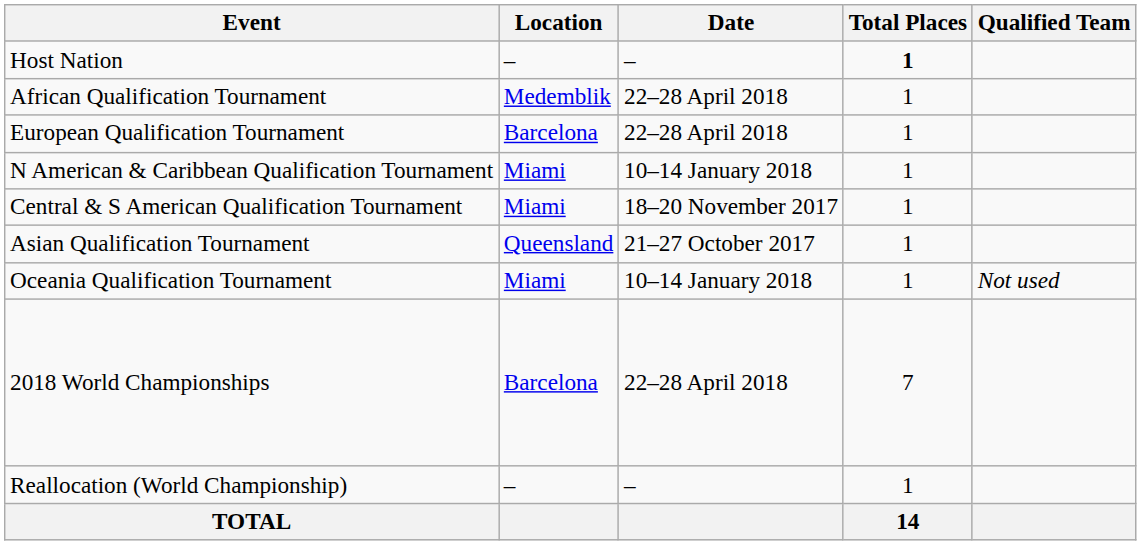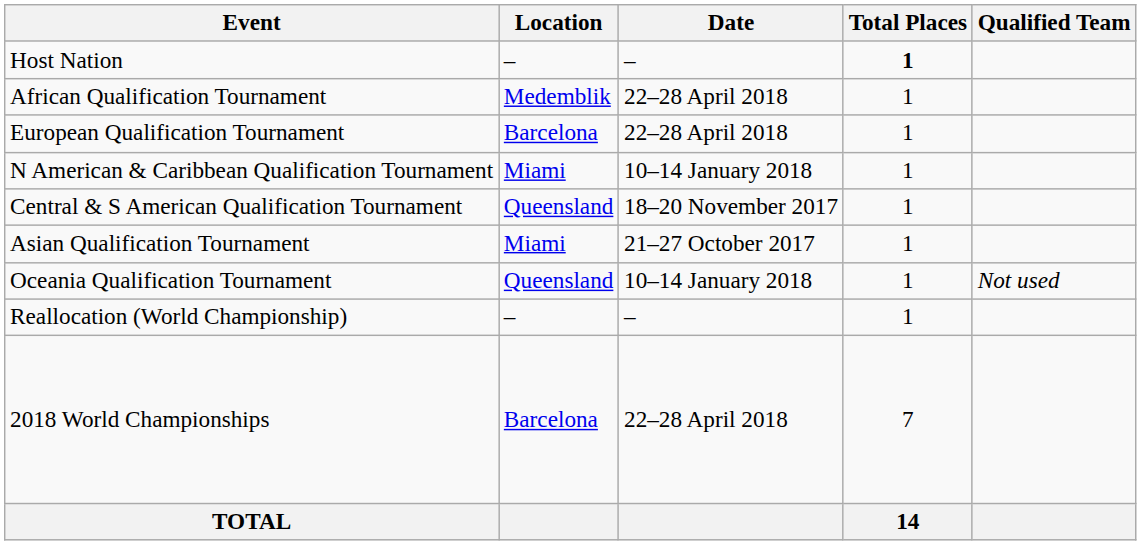Central & S American Qualification Tournament | Location: Miami -> Queensland
Asian Qualification Tournament | Location: Queensland -> Miami
Oceania Qualification Tournament | Location: Miami -> Queensland
rows swapped: 2018 World Championships <-> Reallocation (World Championship)
